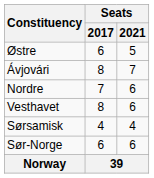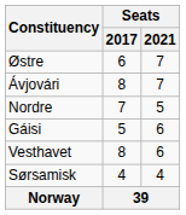Østre | Seats / 2021: 5 -> 7
Nordre | Seats / 2021: 6 -> 5
+ row: Gáisi | 5 | 6
- row: Sør-Norge | 6 | 6
